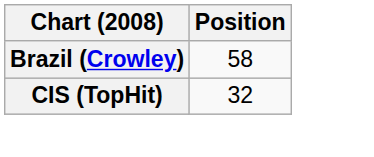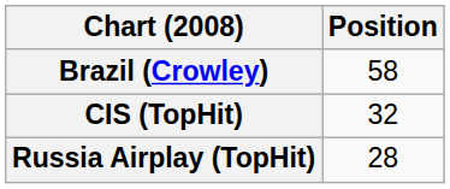+ row: Russia Airplay (TopHit) | 28
